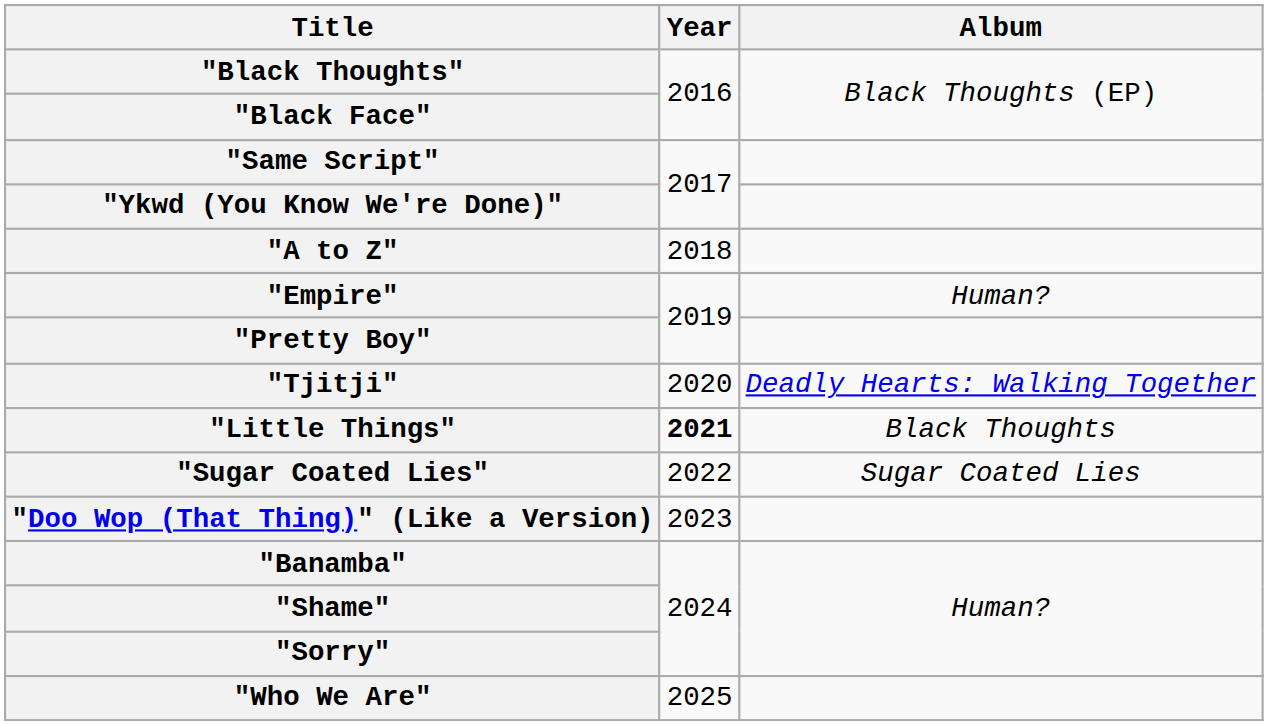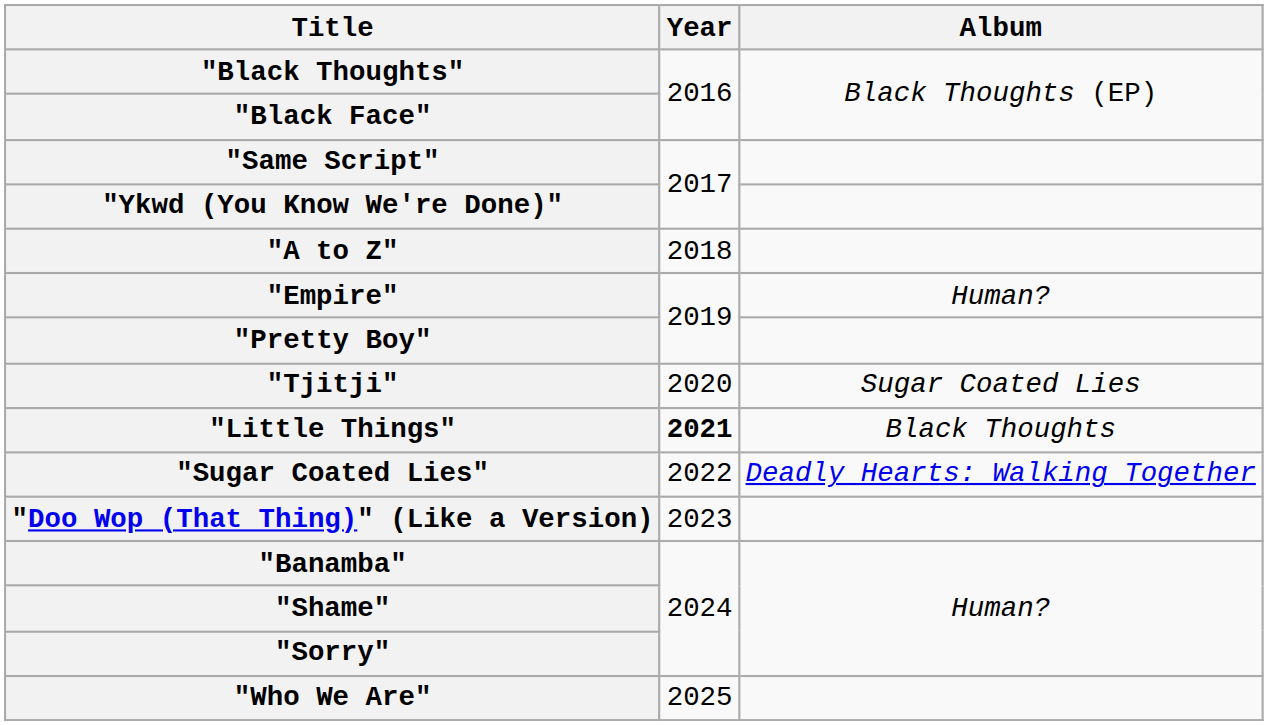"Tjitji" | Album: Deadly Hearts: Walking Together -> Sugar Coated Lies
"Sugar Coated Lies" | Album: Sugar Coated Lies -> Deadly Hearts: Walking Together
